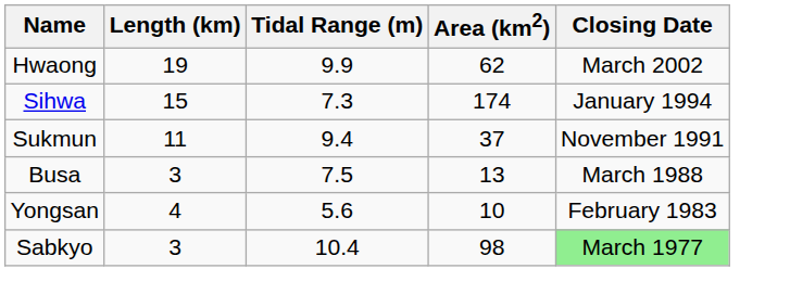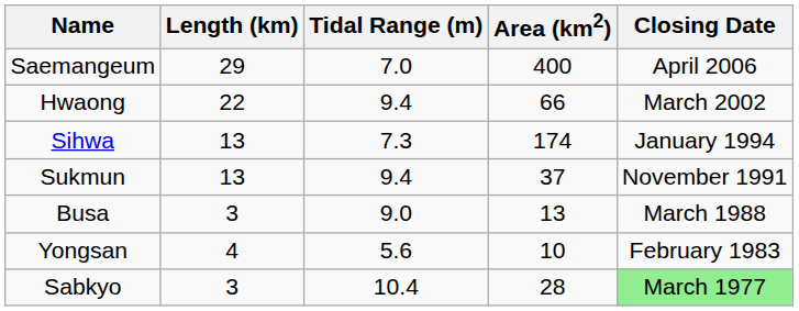+ row: Saemangeum | 29 | 7.0 | 400 | April 2006
Hwaong | Length (km): 19 -> 22
Hwaong | Tidal Range (m): 9.9 -> 9.4
Hwaong | Area (km2): 62 -> 66
Sihwa | Length (km): 15 -> 13
Sukmun | Length (km): 11 -> 13
Busa | Tidal Range (m): 7.5 -> 9.0
Sabkyo | Area (km2): 98 -> 28
